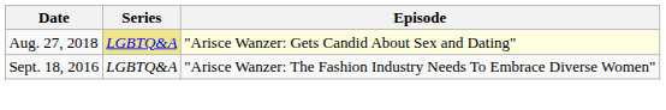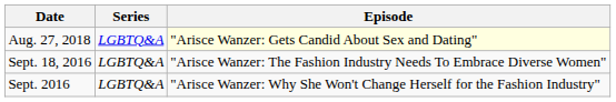Aug. 27, 2018 | Series: khaki background -> no background
+ row: Sept. 2016 | LGBTQ&A | "Arisce Wanzer: Why She Won't Change Herself for the Fashion Industry"
